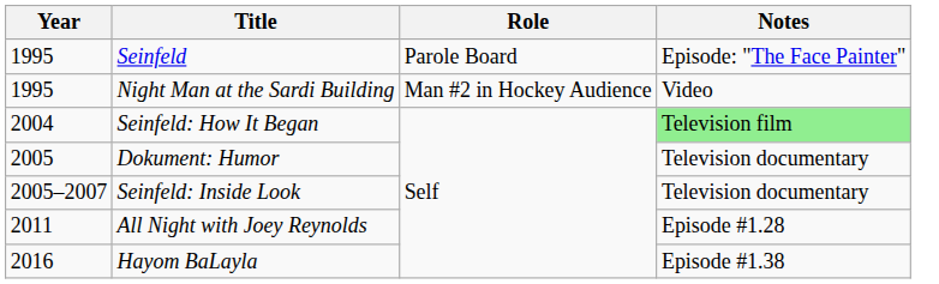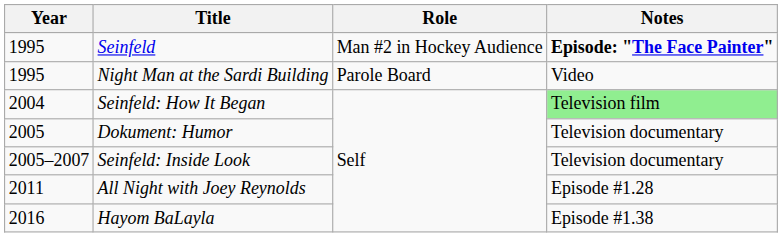Seinfeld | Role: Parole Board -> Man #2 in Hockey Audience
Seinfeld | Notes: normal -> bold
Night Man at the Sardi Building | Role: Man #2 in Hockey Audience -> Parole Board
